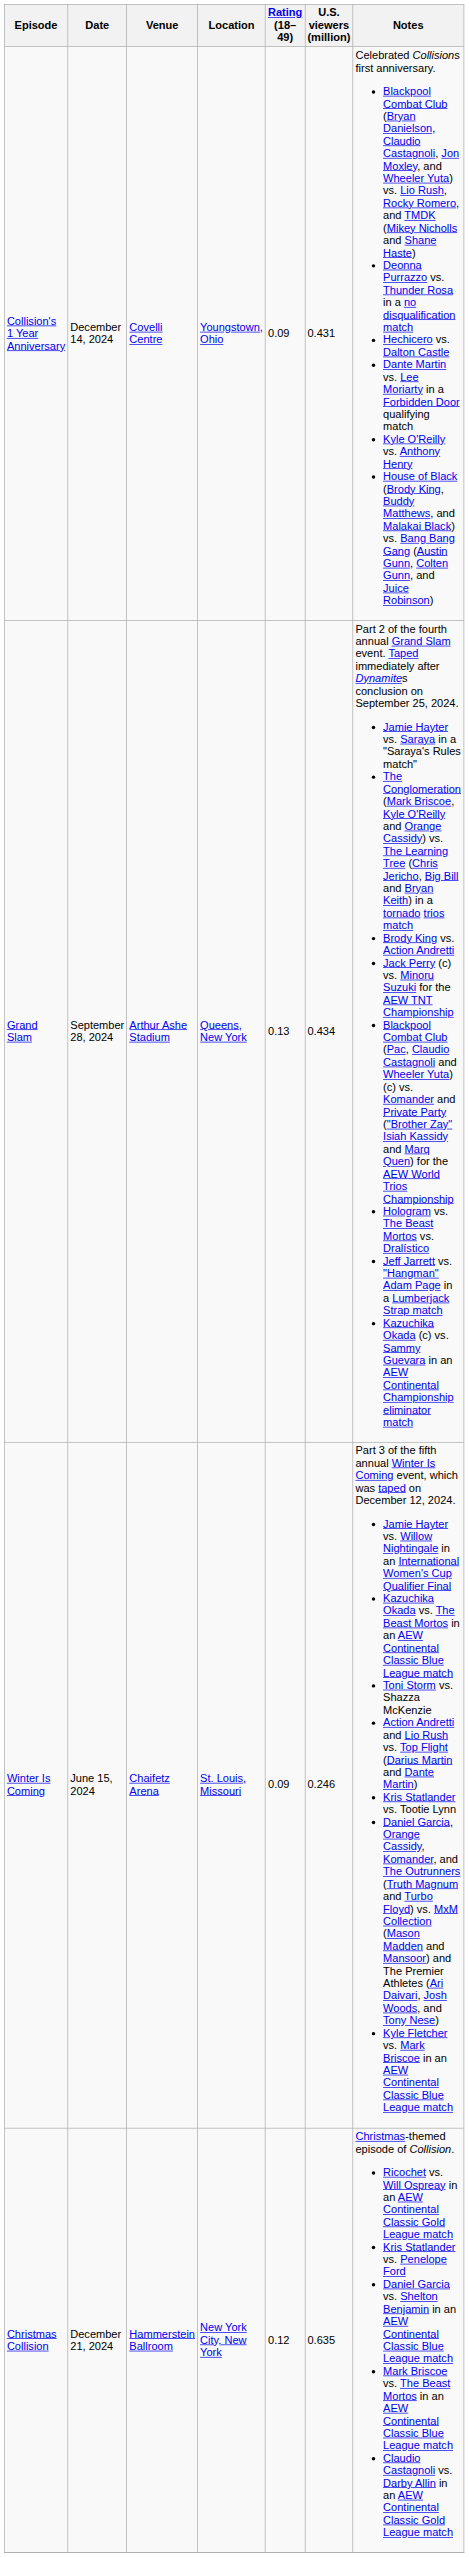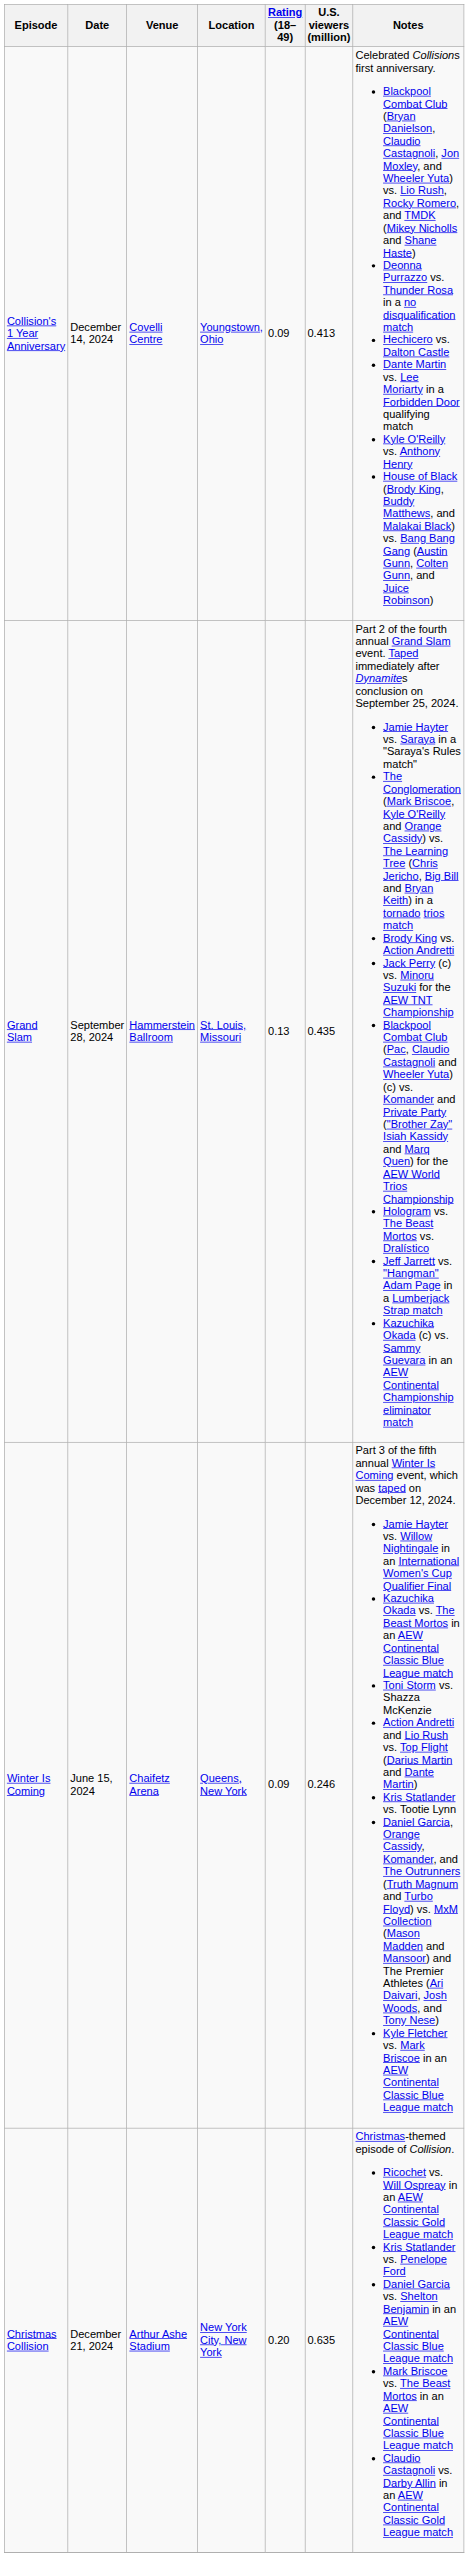Collision's 1 Year Anniversary | U.S. viewers (million): 0.431 -> 0.413
Grand Slam | Venue: Arthur Ashe Stadium -> Hammerstein Ballroom
Grand Slam | Location: Queens, New York -> St. Louis, Missouri
Grand Slam | U.S. viewers (million): 0.434 -> 0.435
Winter Is Coming | Location: St. Louis, Missouri -> Queens, New York
Christmas Collision | Venue: Hammerstein Ballroom -> Arthur Ashe Stadium
Christmas Collision | Rating (18–49): 0.12 -> 0.20
